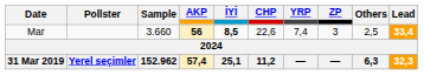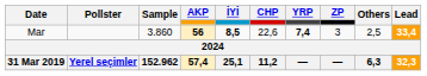Mar | Sample: 3.660 -> 3.860
Mar | YRP: normal -> bold
